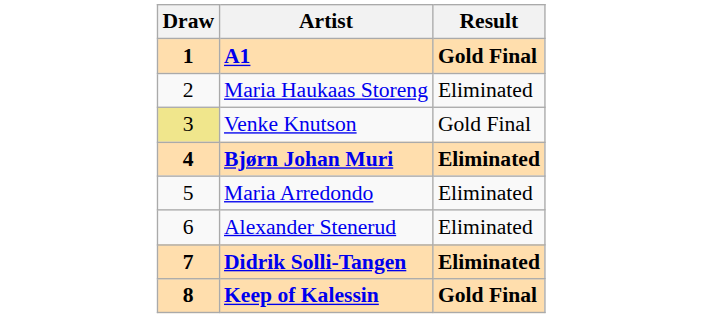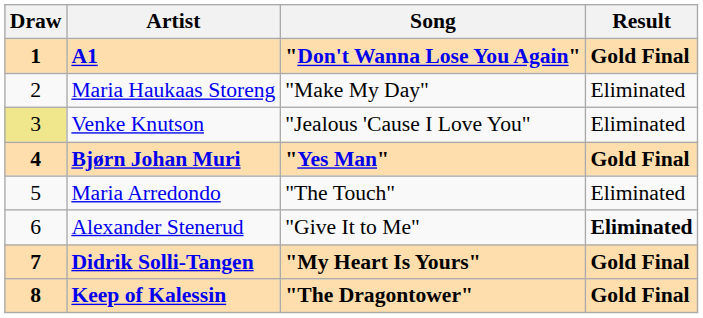+ column: Song | "Don't Wanna Lose You Again" | "Make My Day" | "Jealous 'Cause I Love You" | "Yes Man" | "The Touch" | "Give It to Me" | "My Heart Is Yours" | "The Dragontower"
Venke Knutson | Result: Gold Final -> Eliminated
Bjørn Johan Muri | Result: Eliminated -> Gold Final
Alexander Stenerud | Result: normal -> bold
Didrik Solli-Tangen | Result: Eliminated -> Gold Final
